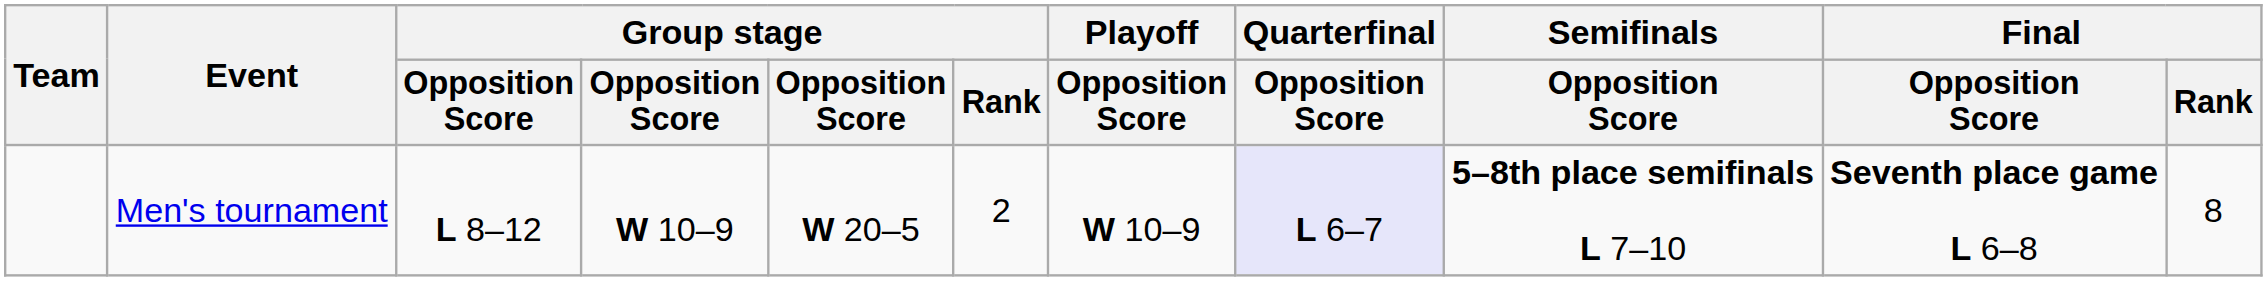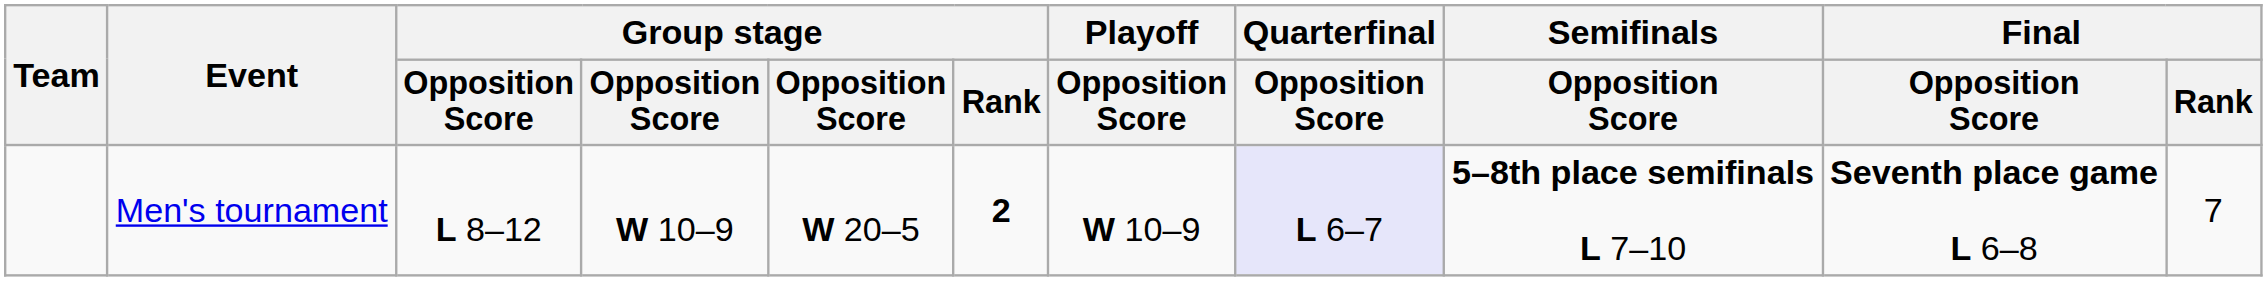Men's tournament | Group stage / Rank: normal -> bold
Men's tournament | Final / Rank: 8 -> 7
